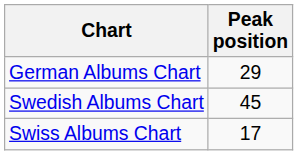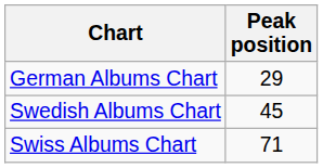Swiss Albums Chart | Peak position: 17 -> 71
